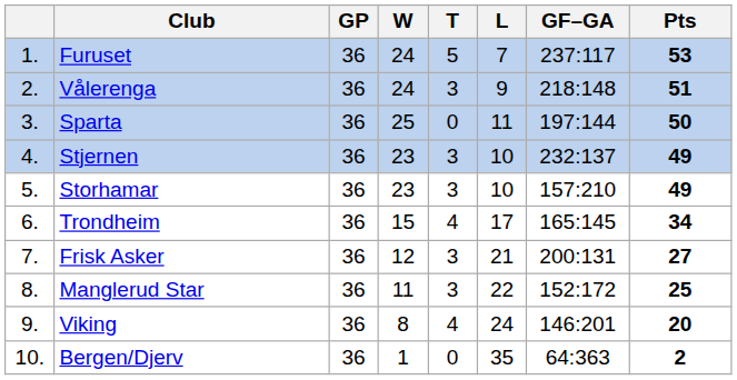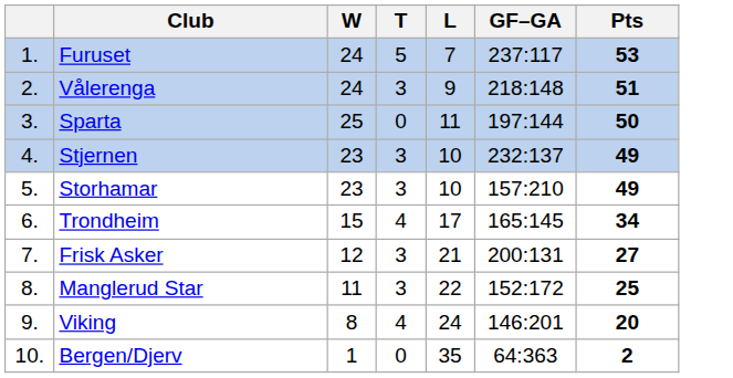- column: GP | 36 | 36 | 36 | 36 | 36 | 36 | 36 | 36 | 36 | 36
